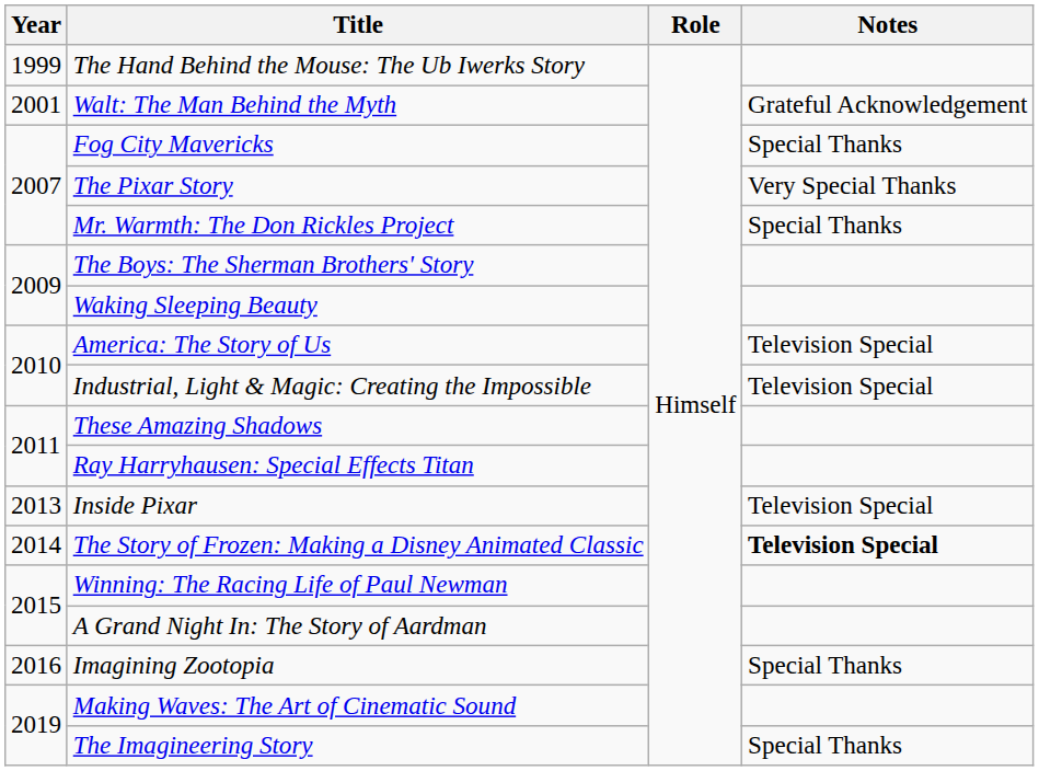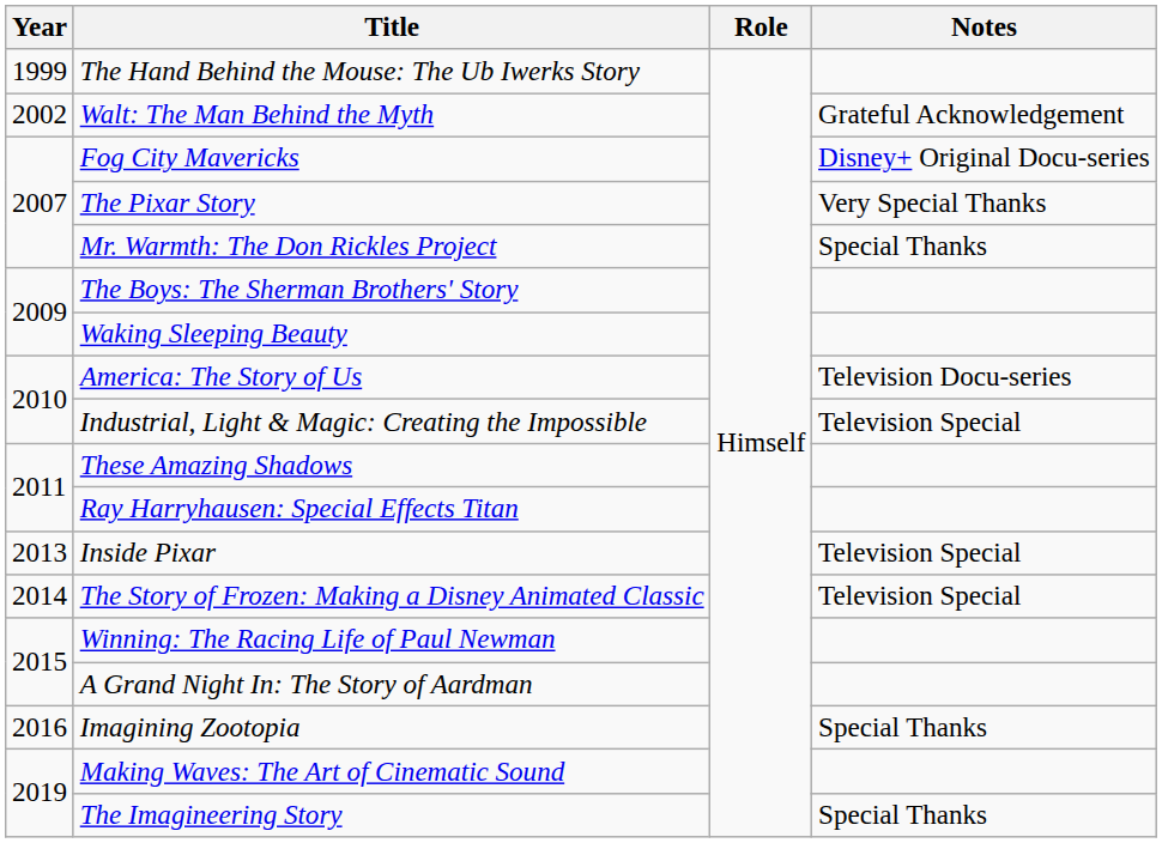Walt: The Man Behind the Myth | Year: 2001 -> 2002
Fog City Mavericks | Notes: Special Thanks -> Disney+ Original Docu-series
America: The Story of Us | Notes: Television Special -> Television Docu-series
The Story of Frozen: Making a Disney Animated Classic | Notes: bold -> normal
